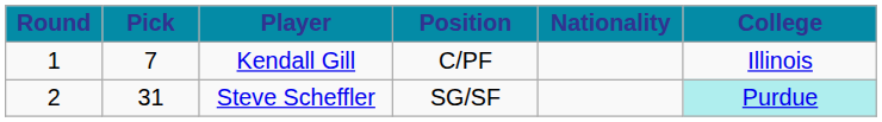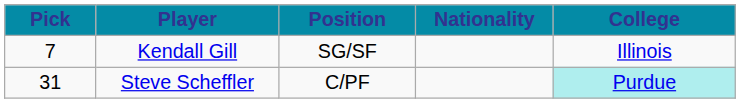- column: Round | 1 | 2
Kendall Gill | Position: C/PF -> SG/SF
Steve Scheffler | Position: SG/SF -> C/PF
